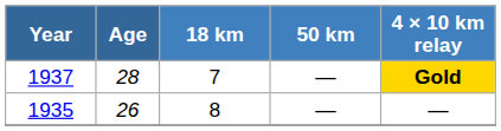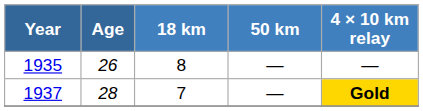rows swapped: 1935 <-> 1937
